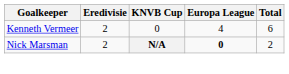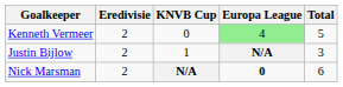Kenneth Vermeer | Europa League: no background -> lightgreen background
Kenneth Vermeer | Total: 6 -> 5
+ row: Justin Bijlow | 2 | 1 | N/A | 3
Nick Marsman | Total: 2 -> 6
